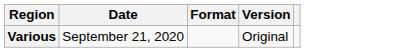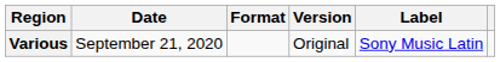+ column: Label | Sony Music Latin
